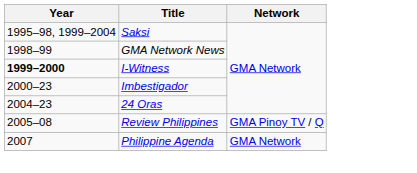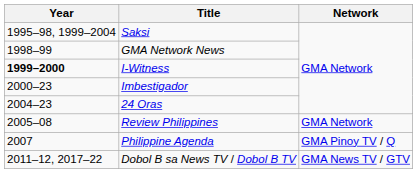Review Philippines | Network: GMA Pinoy TV / Q -> GMA Network
Philippine Agenda | Network: GMA Network -> GMA Pinoy TV / Q
+ row: 2011–12, 2017–22 | Dobol B sa News TV / Dobol B TV | GMA News TV / GTV
